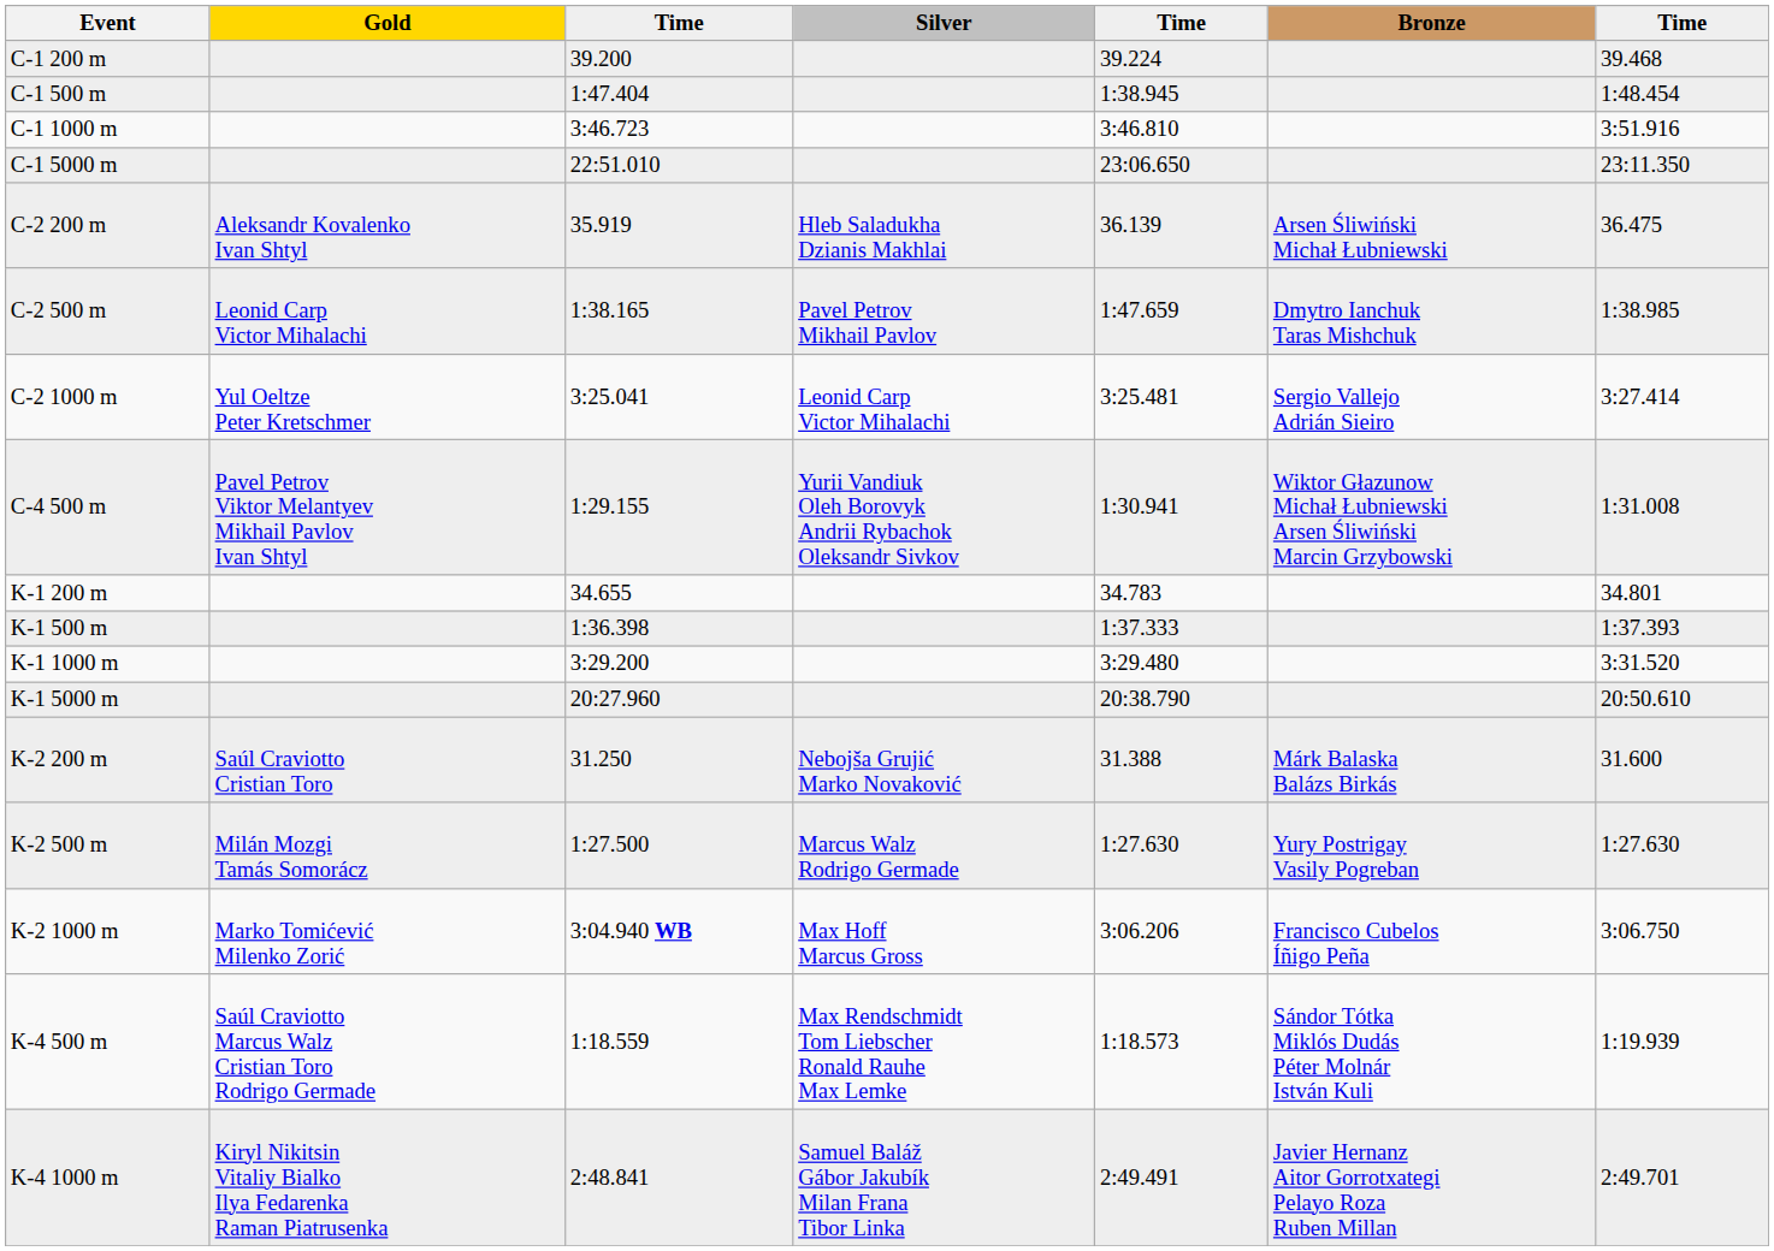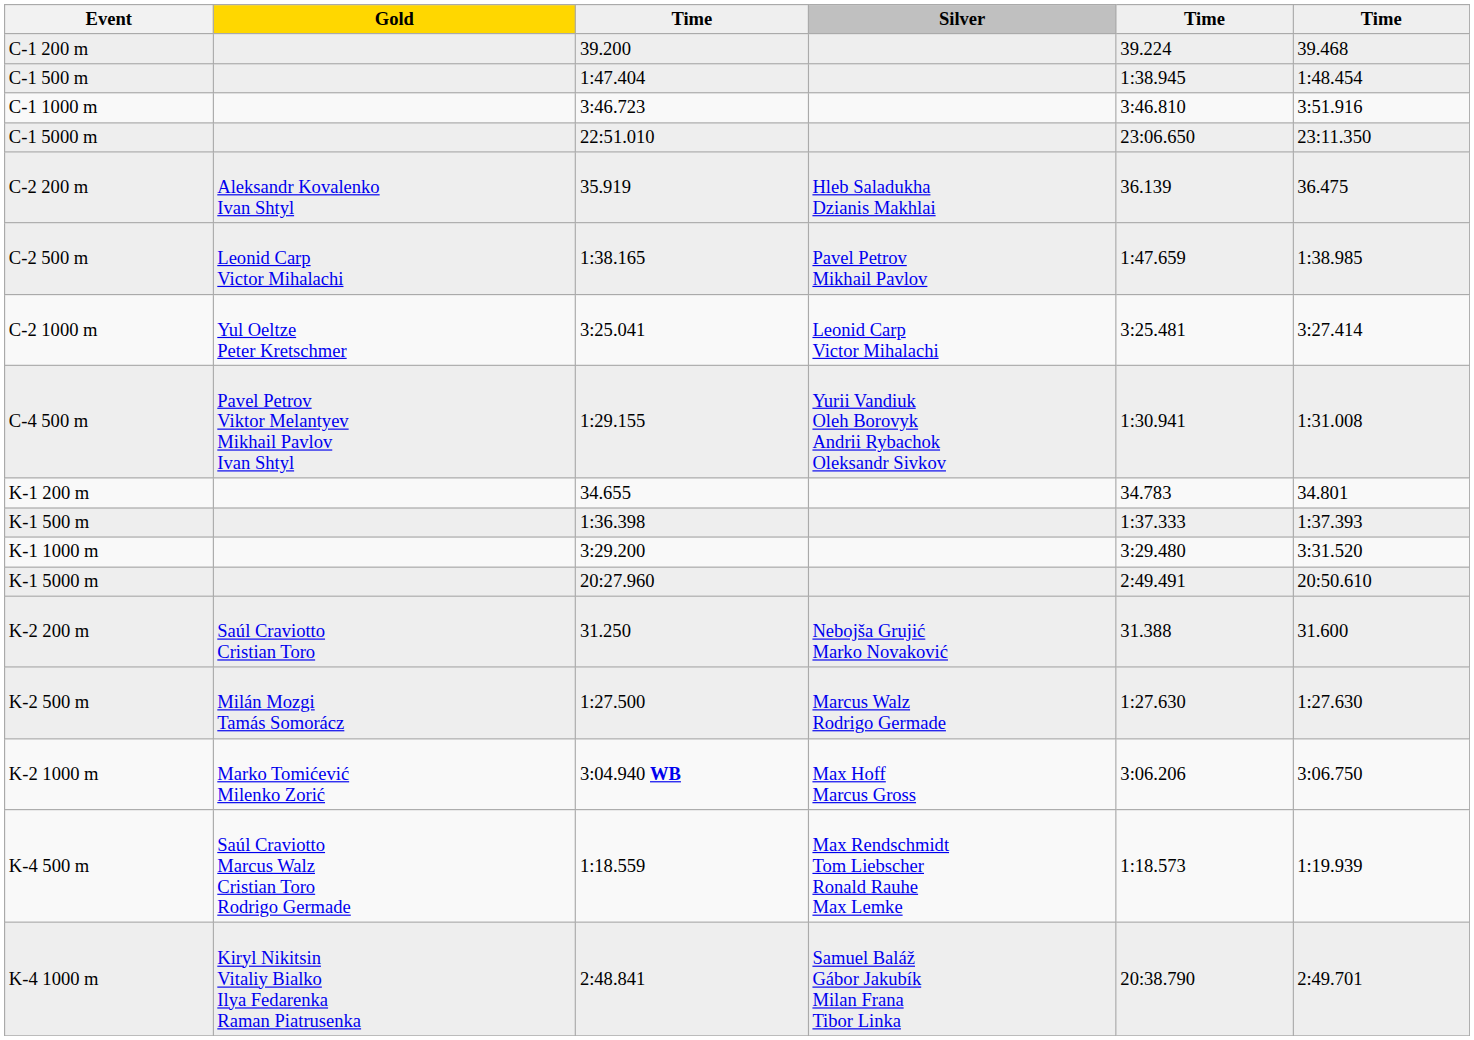- column: Bronze | Arsen Śliwiński Michał Łubniewski | Dmytro Ianchuk Taras Mishchuk | Sergio Vallejo Adrián Sieiro | Wiktor Głazunow Michał Łubniewski Arsen Śliwiński Marcin Grzybowski | Márk Balaska Balázs Birkás | Yury Postrigay Vasily Pogreban | Francisco Cubelos Íñigo Peña | Sándor Tótka Miklós Dudás Péter Molnár István Kuli | Javier Hernanz Aitor Gorrotxategi Pelayo Roza Ruben Millan
K-1 5000 m | column 5: 20:38.790 -> 2:49.491
K-4 1000 m | column 5: 2:49.491 -> 20:38.790
